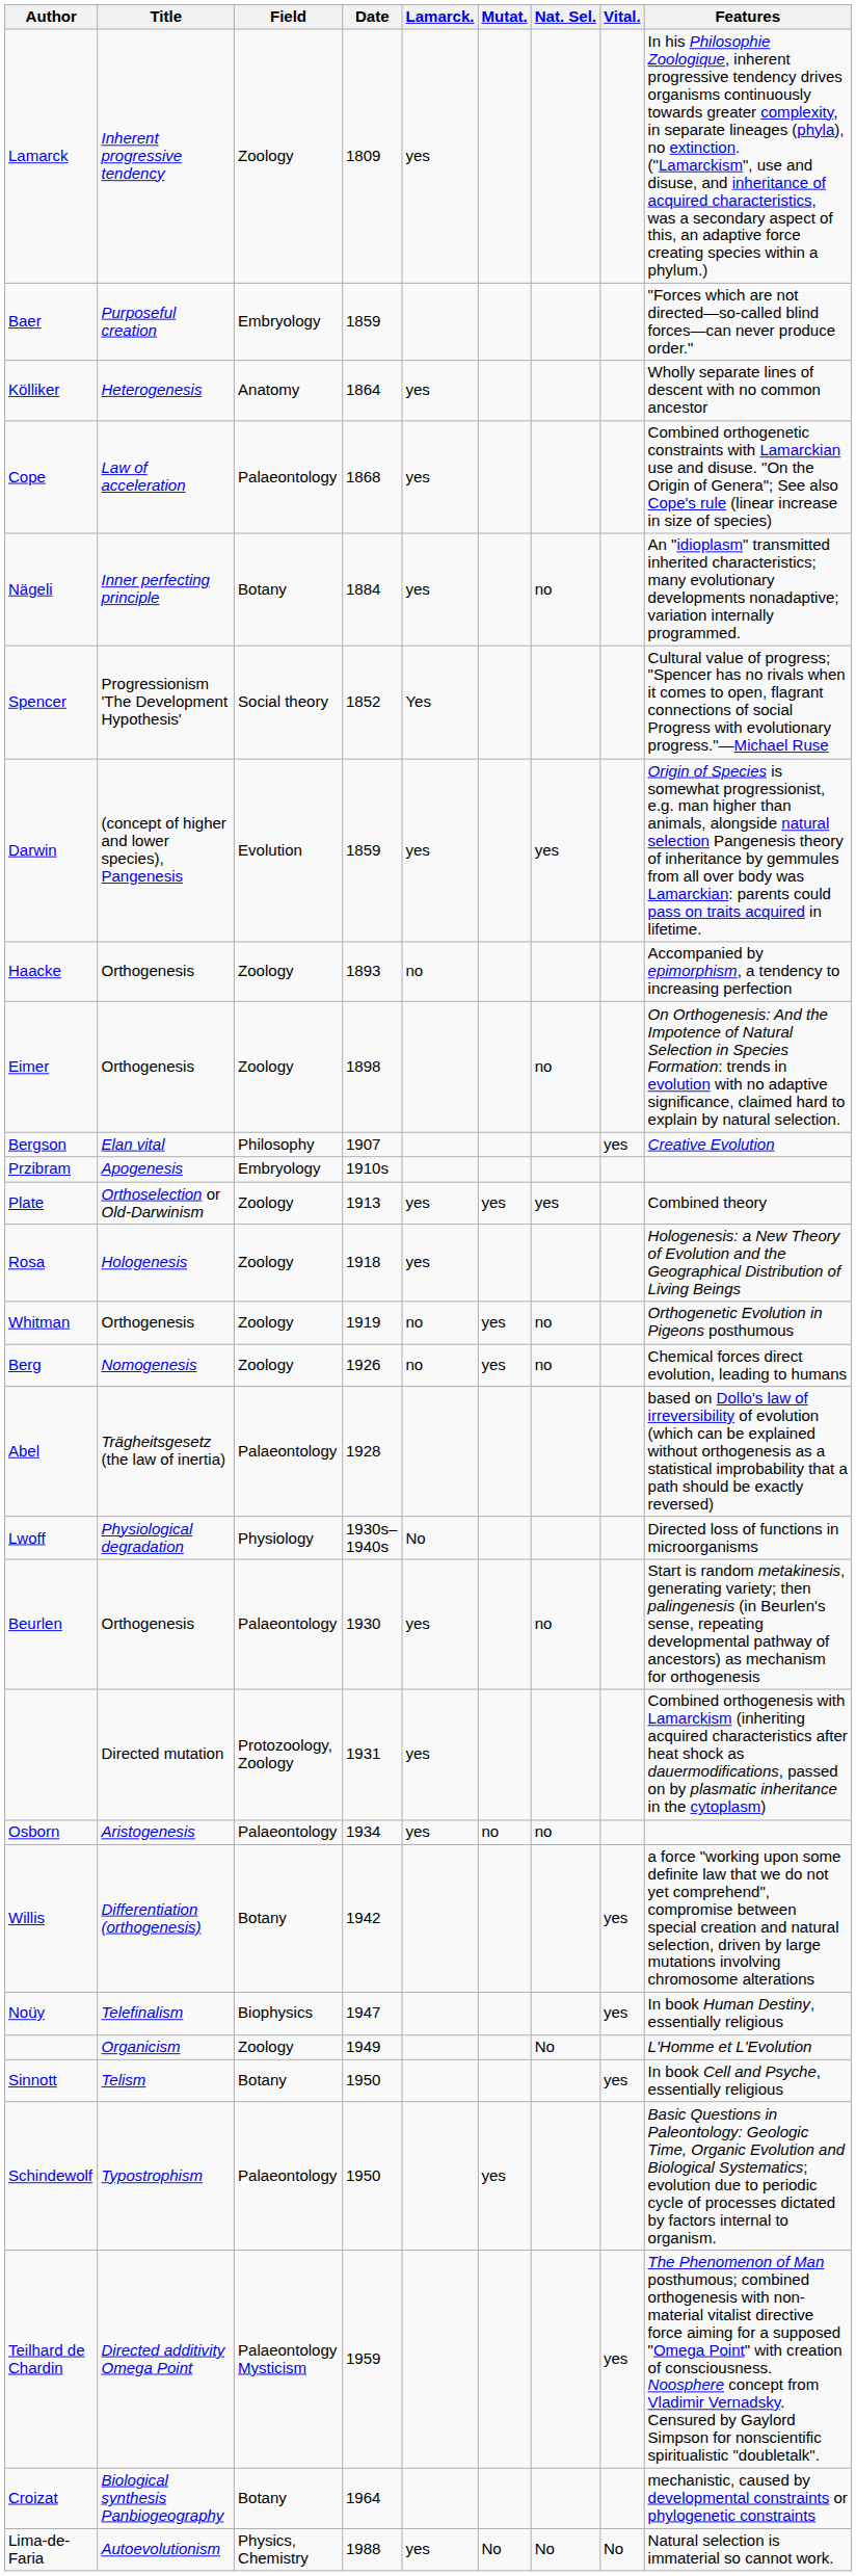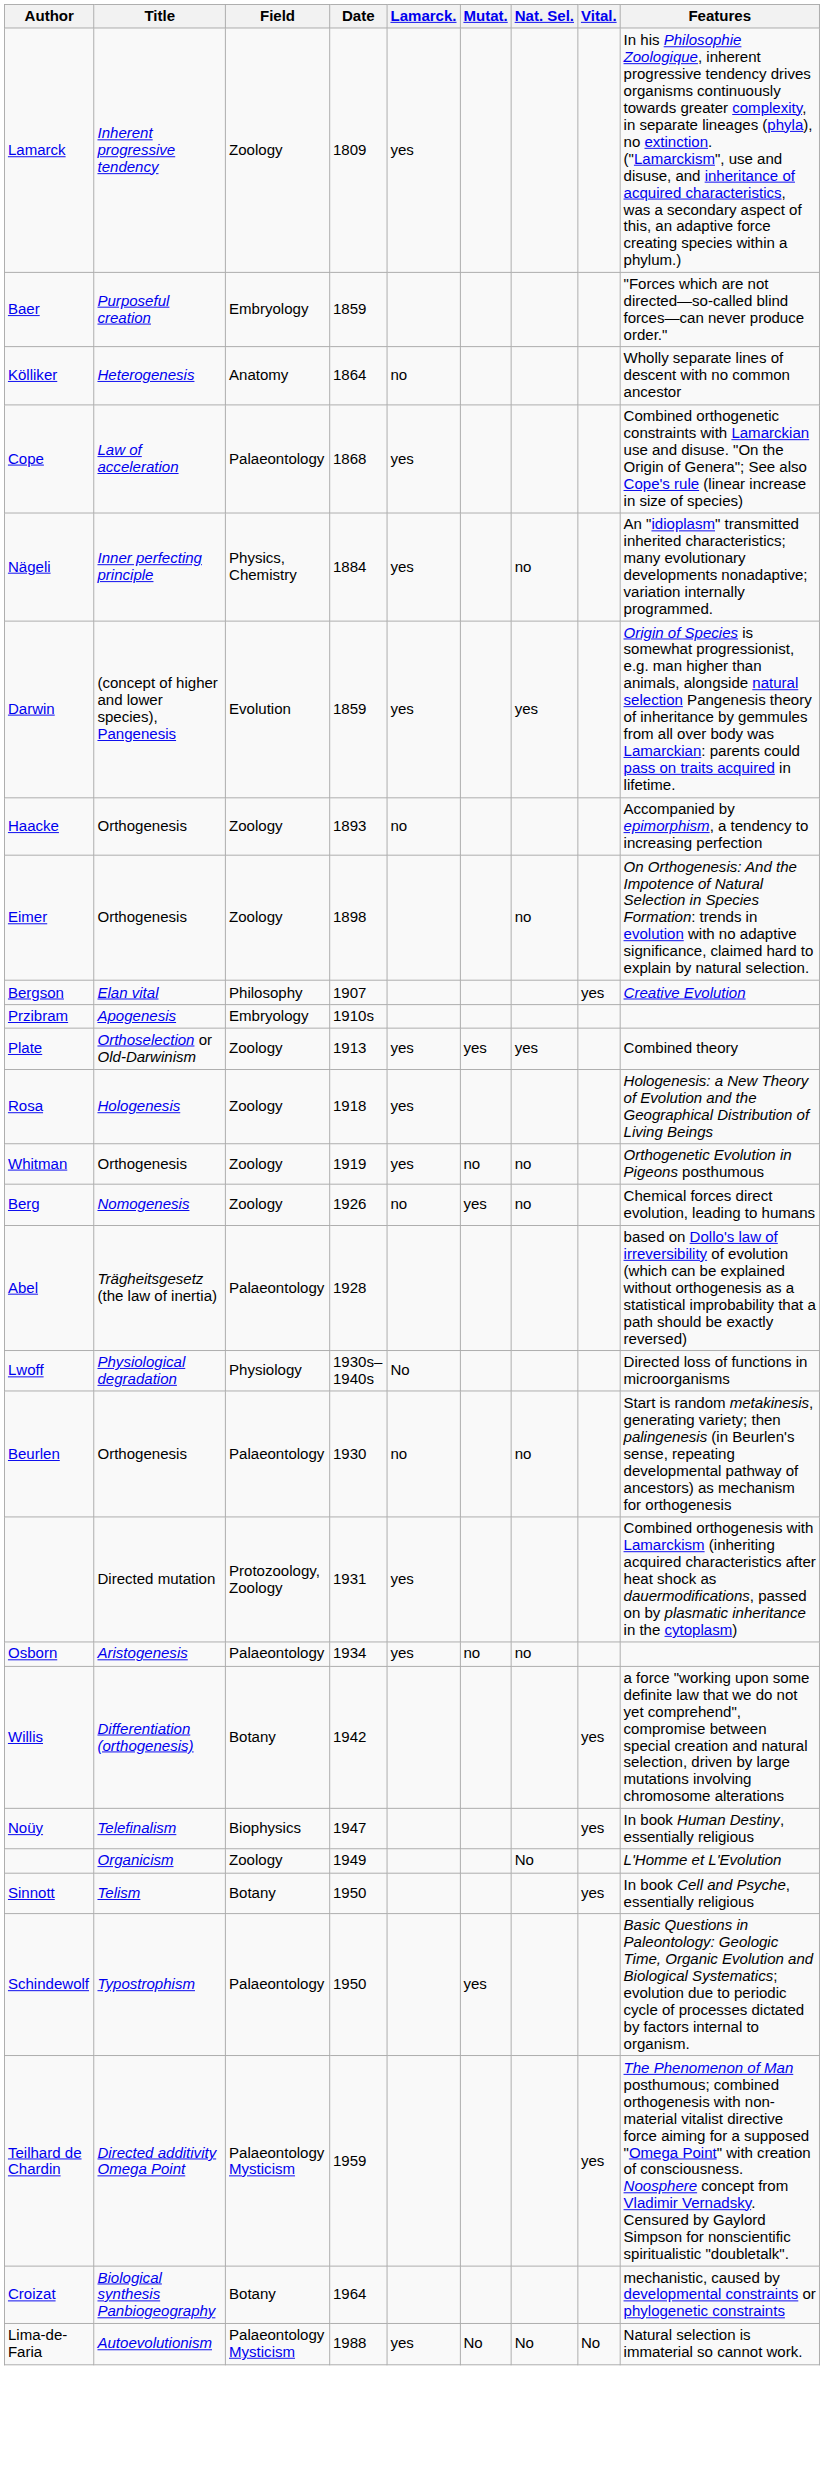Kölliker | Lamarck.: yes -> no
Nägeli | Field: Botany -> Physics, Chemistry
- row: Spencer | Progressionism 'The Development Hypothesis' | Social theory | 1852 | Yes | Cultural value of progress; "Spencer has no rivals when it comes to open, flagrant connections of social Progress with evolutionary progress."—Michael Ruse
Whitman | Lamarck.: no -> yes
Whitman | Mutat.: yes -> no
Beurlen | Lamarck.: yes -> no
Lima-de-Faria | Field: Physics, Chemistry -> Palaeontology Mysticism
